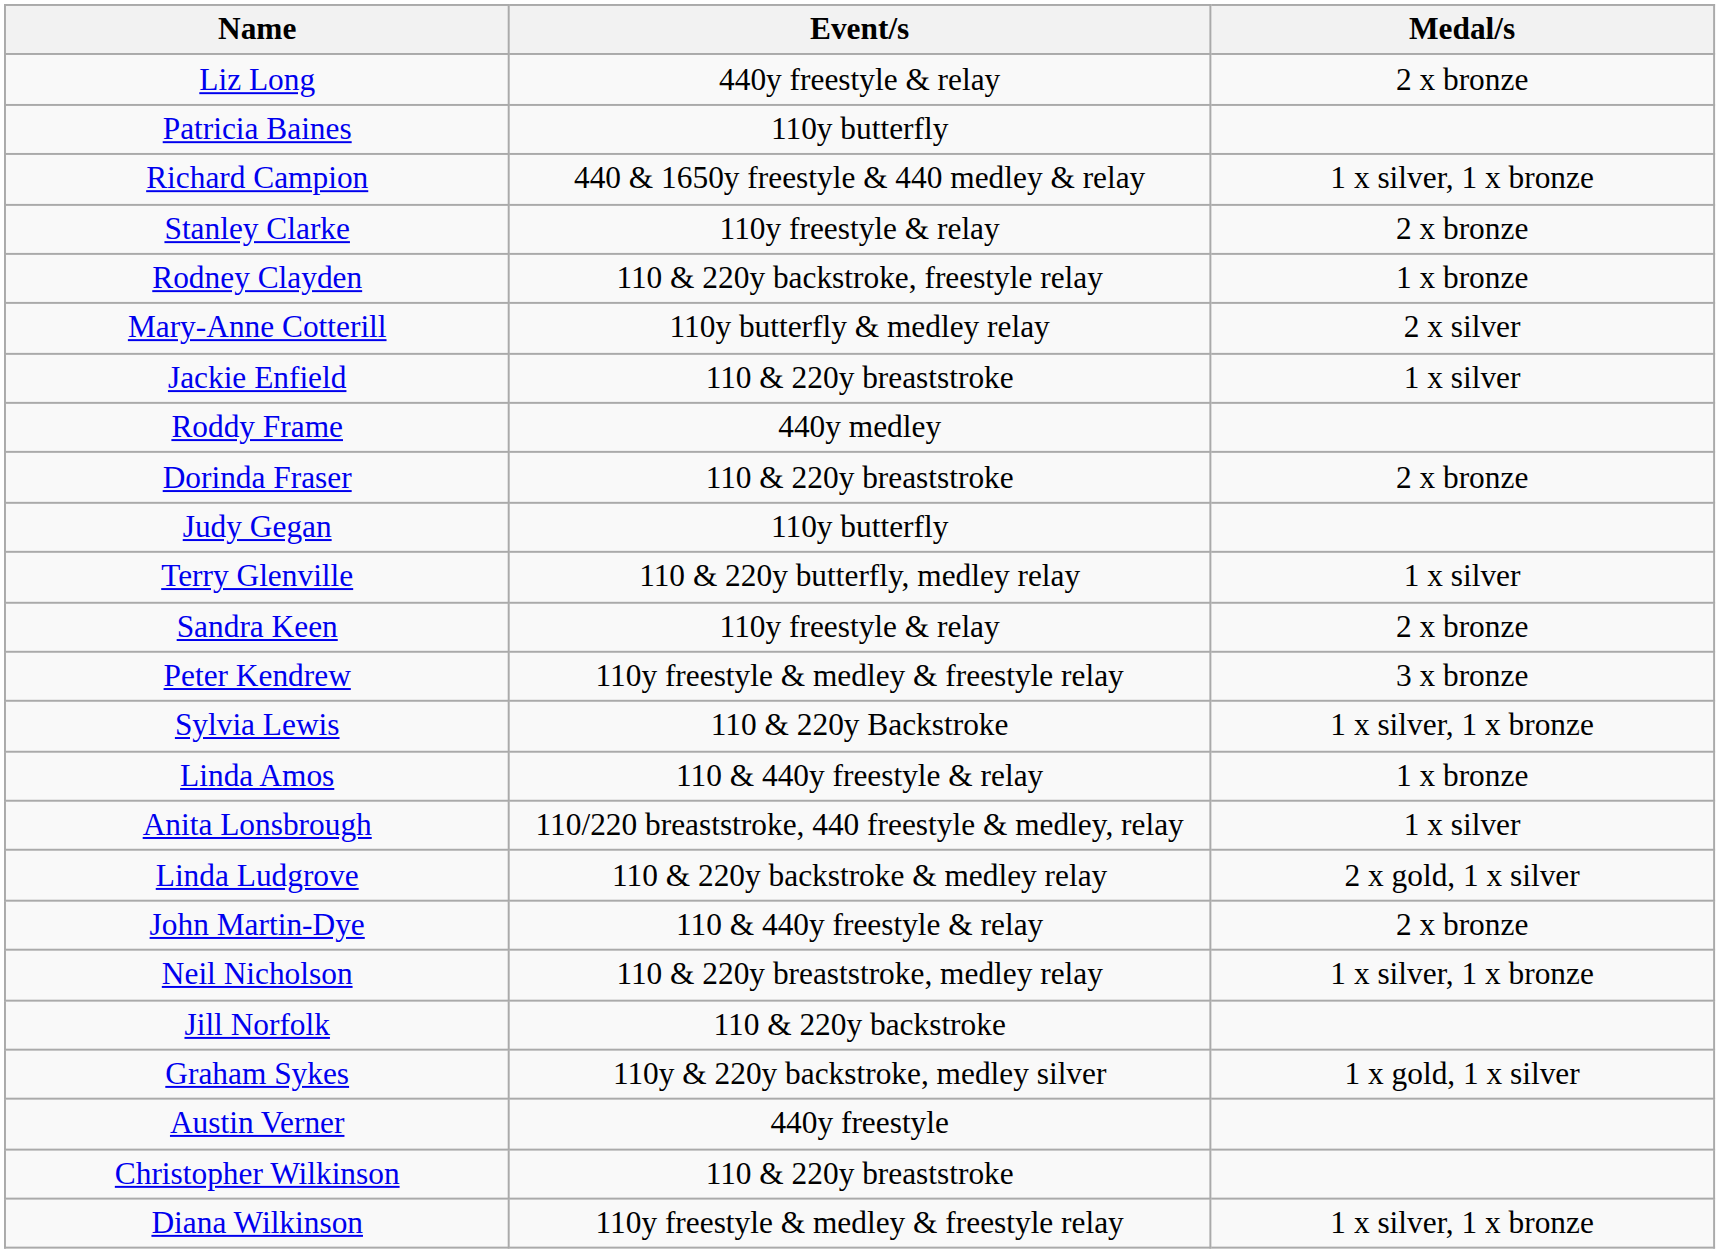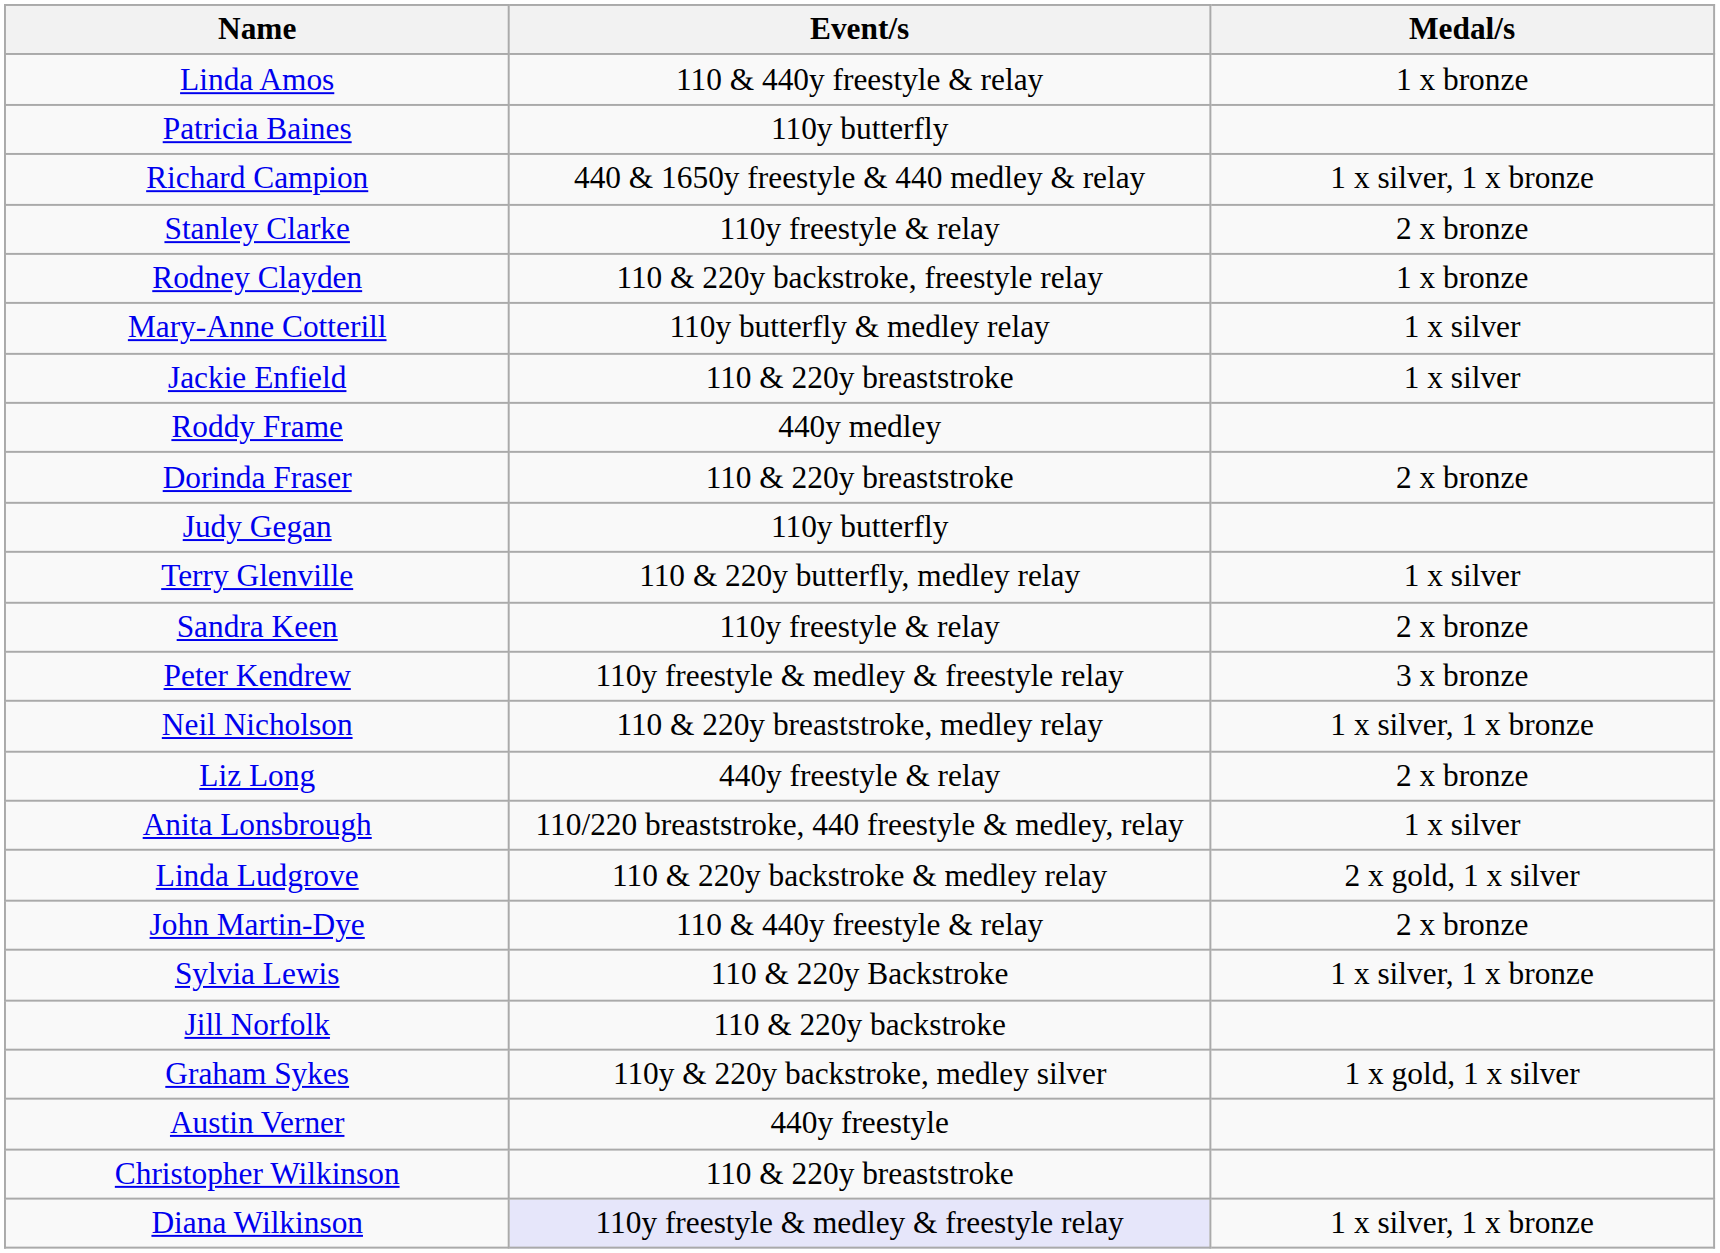rows swapped: Linda Amos <-> Liz Long
Mary-Anne Cotterill | Medal/s: 2 x silver -> 1 x silver
rows swapped: Sylvia Lewis <-> Neil Nicholson
Diana Wilkinson | Event/s: no background -> lavender background
